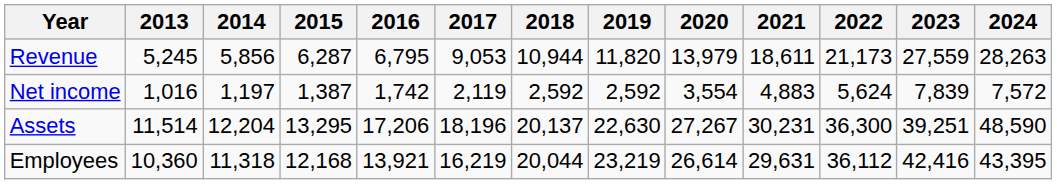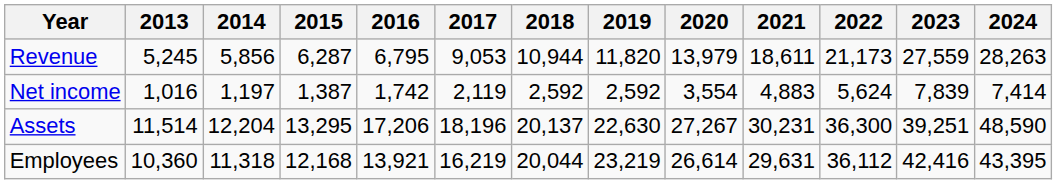Net income | 2024: 7,572 -> 7,414
